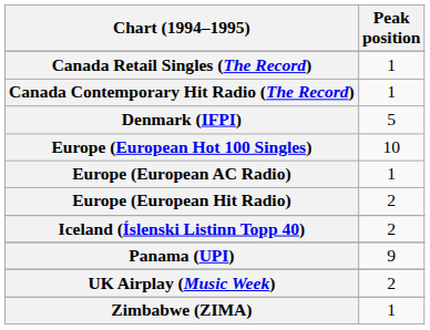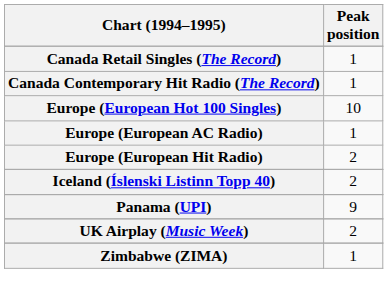- row: Denmark (IFPI) | 5
